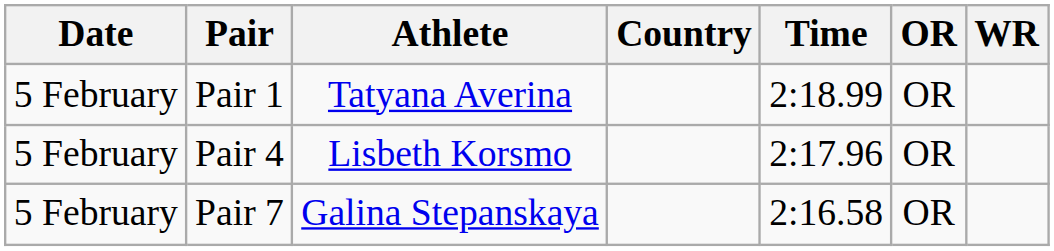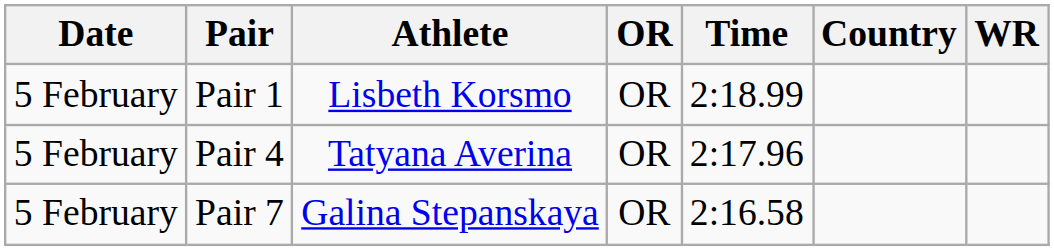columns swapped: Country <-> OR
Pair 1 | Athlete: Tatyana Averina -> Lisbeth Korsmo
Pair 4 | Athlete: Lisbeth Korsmo -> Tatyana Averina
